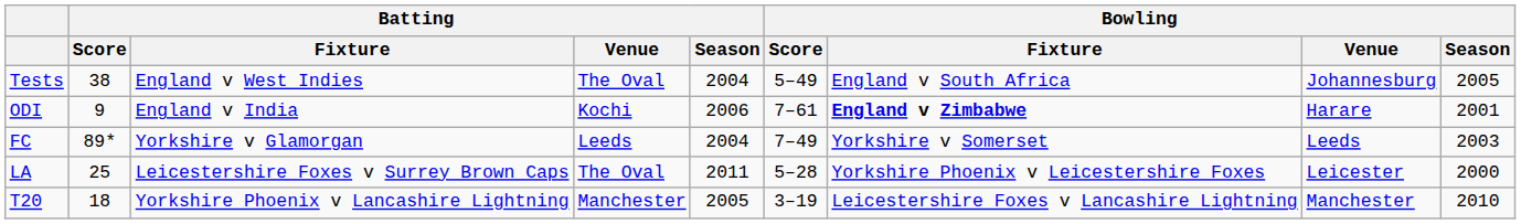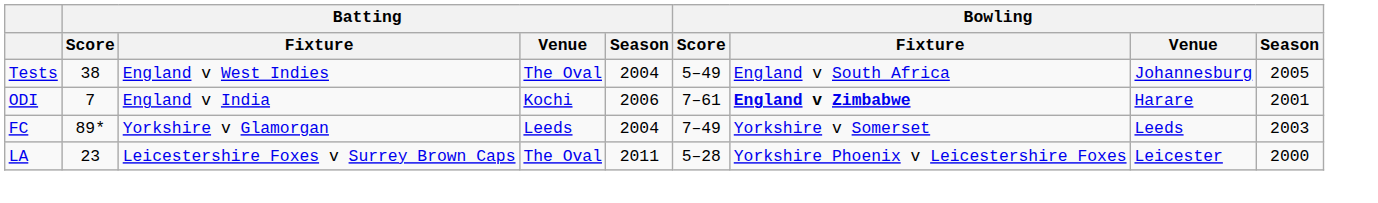ODI | Batting / Score: 9 -> 7
LA | Batting / Score: 25 -> 23
- row: T20 | 18 | Yorkshire Phoenix v Lancashire Lightning | Manchester | 2005 | 3–19 | Leicestershire Foxes v Lancashire Lightning | Manchester | 2010
